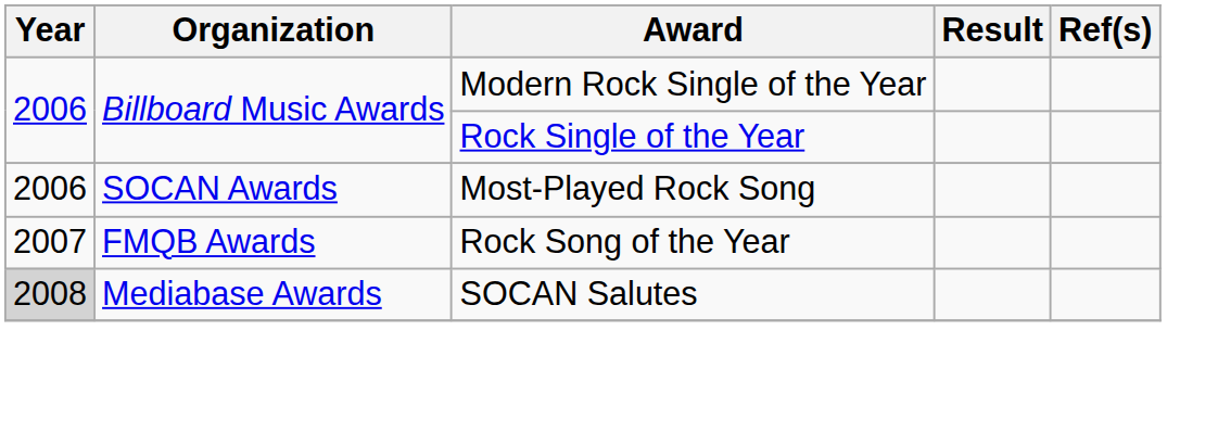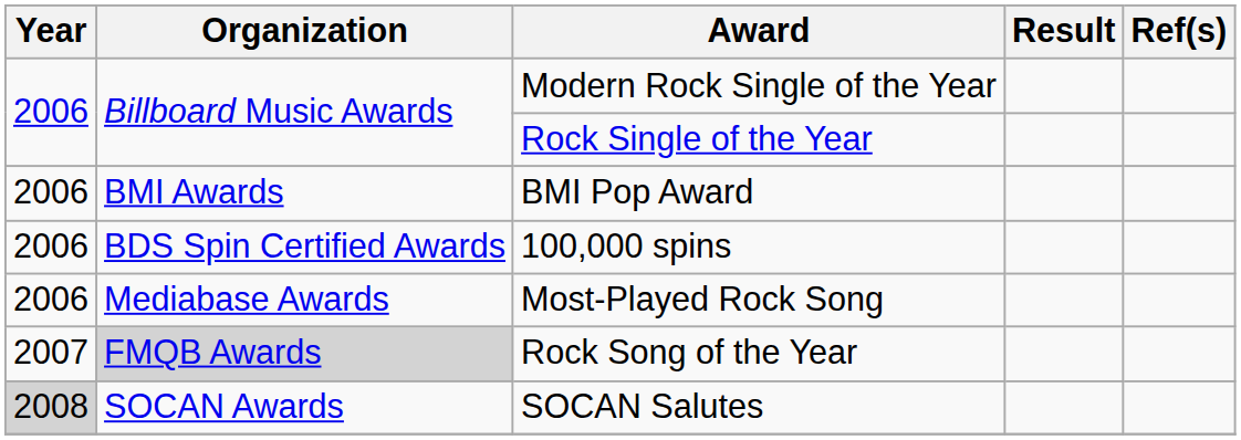+ row: 2006 | BMI Awards | BMI Pop Award
+ row: 2006 | BDS Spin Certified Awards | 100,000 spins
Most-Played Rock Song | Organization: SOCAN Awards -> Mediabase Awards
Rock Song of the Year | Organization: no background -> lightgrey background
SOCAN Salutes | Organization: Mediabase Awards -> SOCAN Awards
